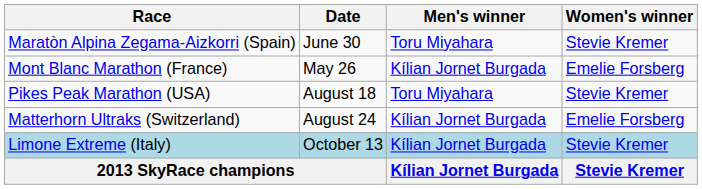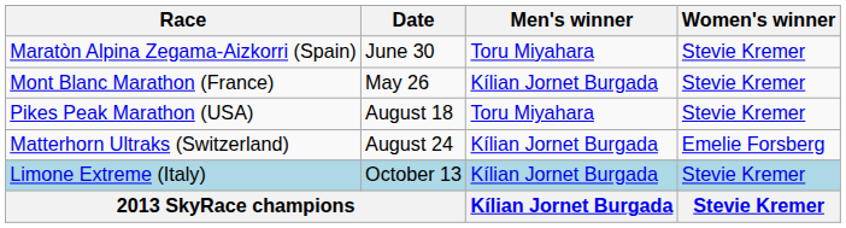Mont Blanc Marathon (France) | Women's winner: Emelie Forsberg -> Stevie Kremer
